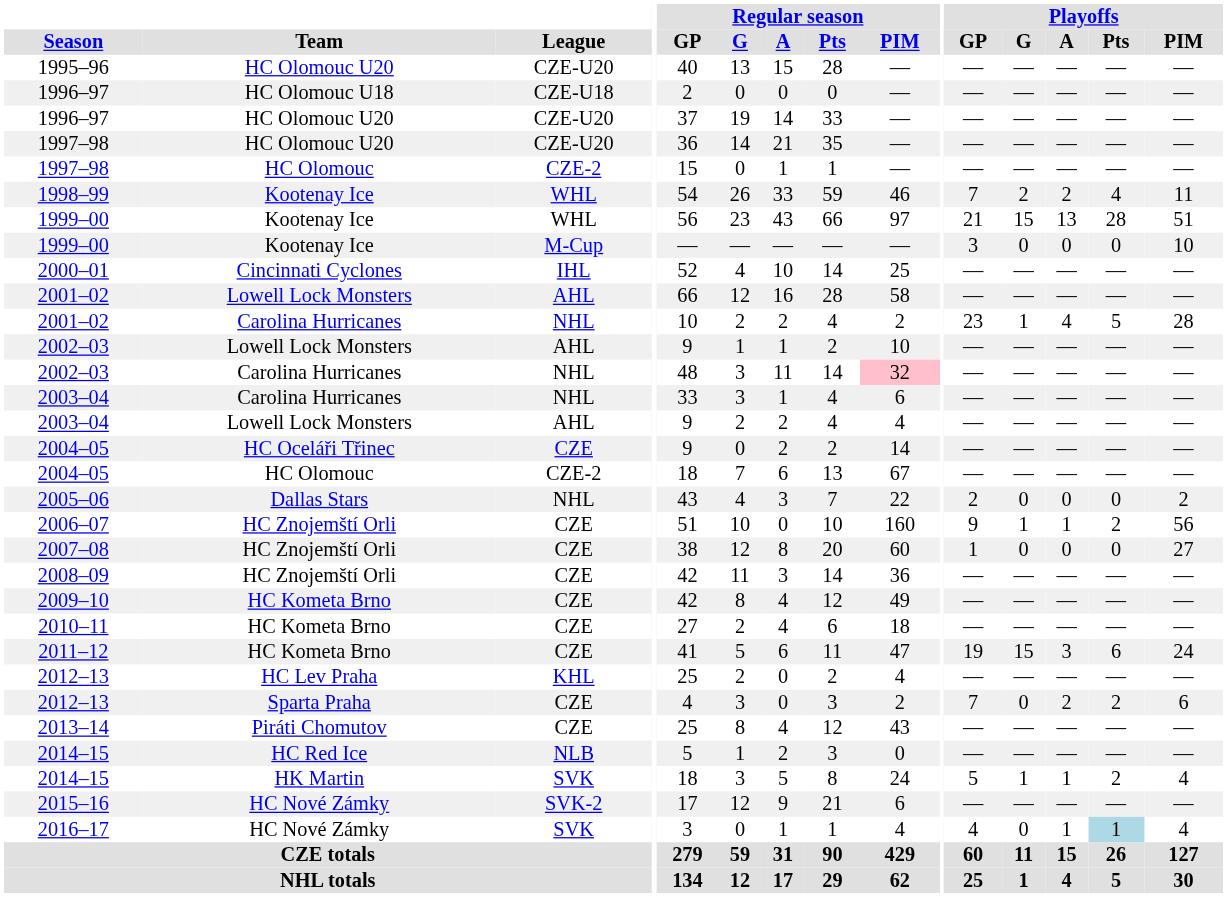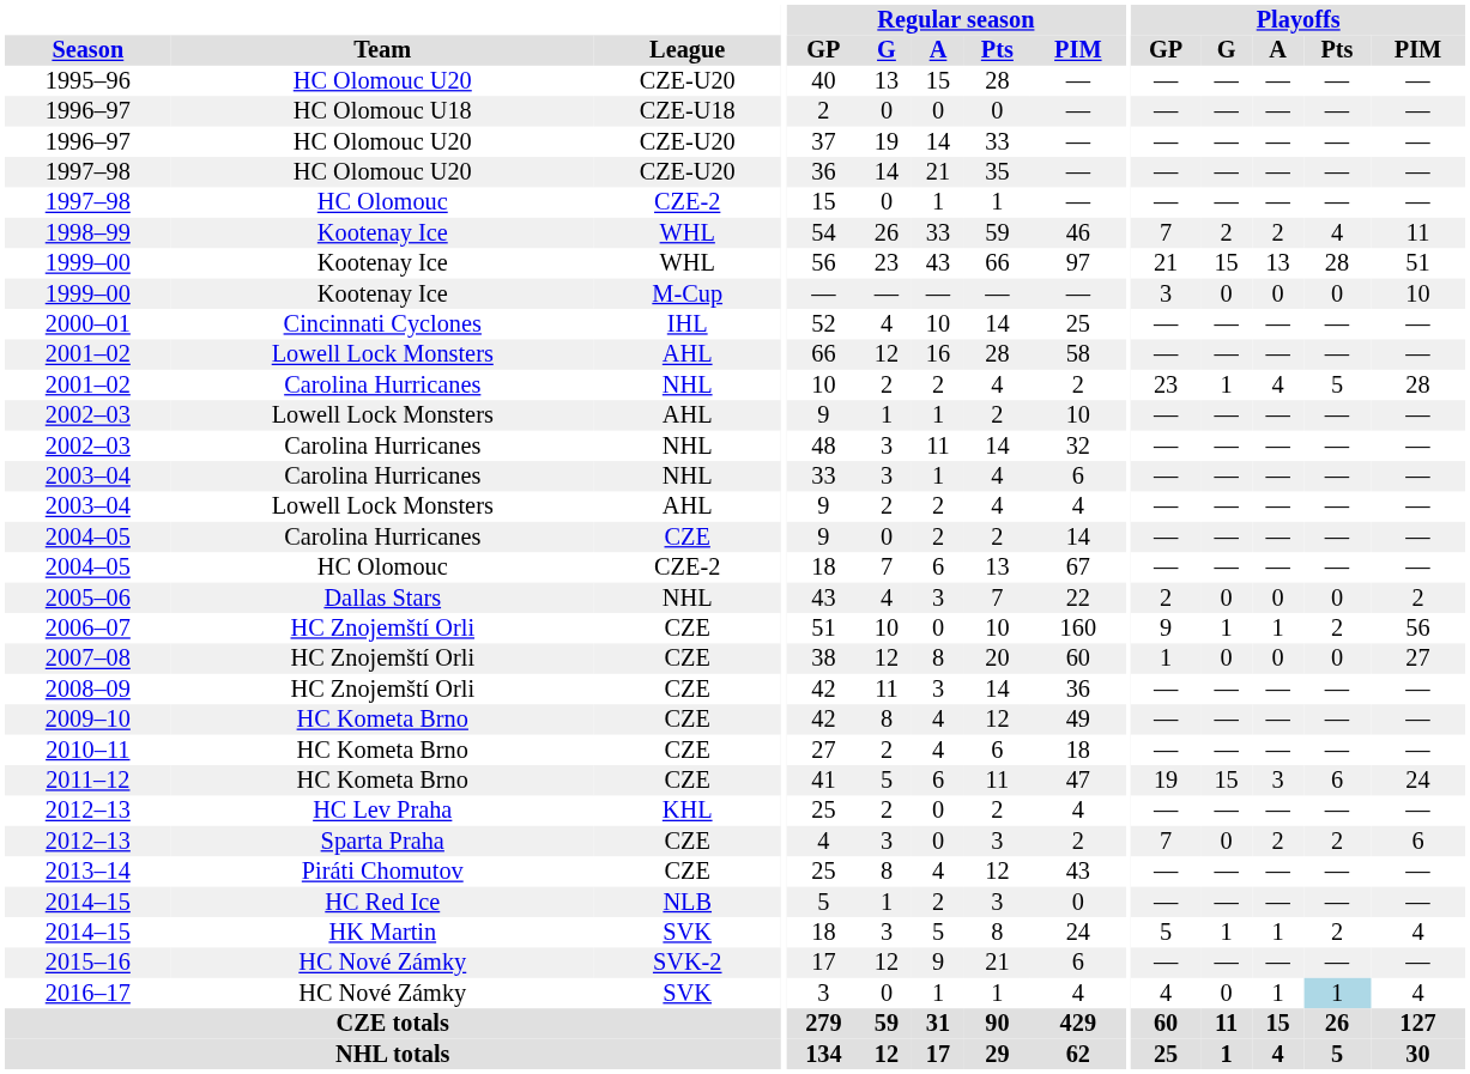2002–03 / NHL | Regular season / PIM: pink background -> no background
2004–05 / CZE | Team: HC Oceláři Třinec -> Carolina Hurricanes
